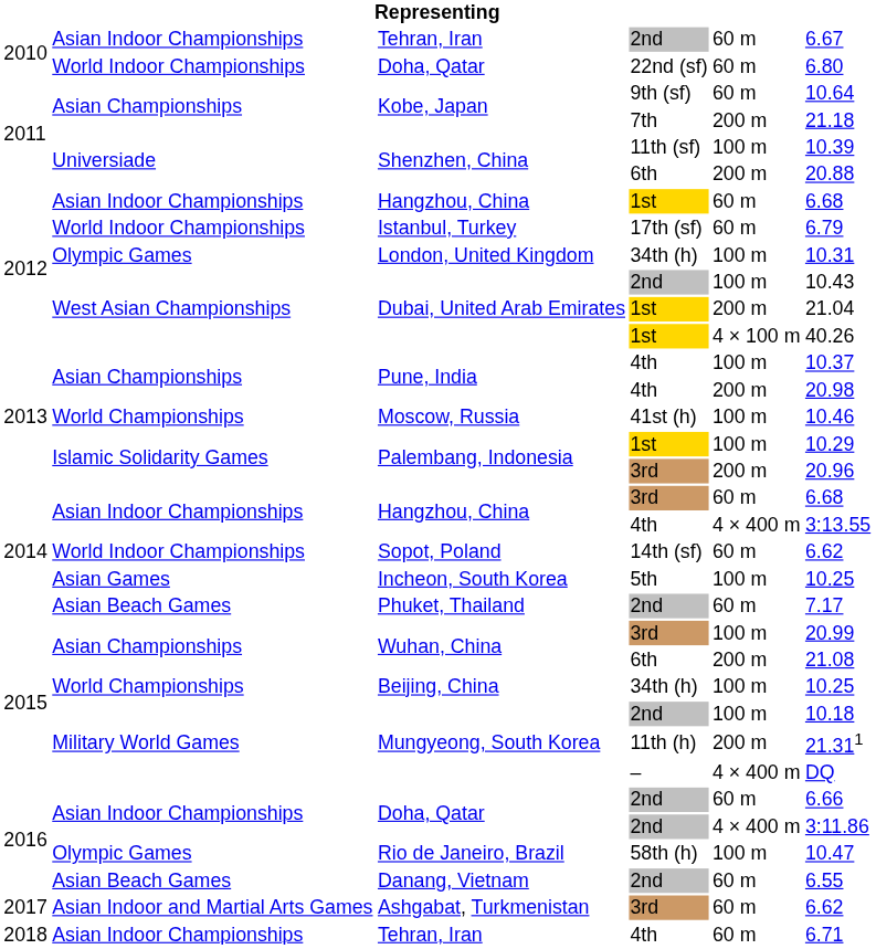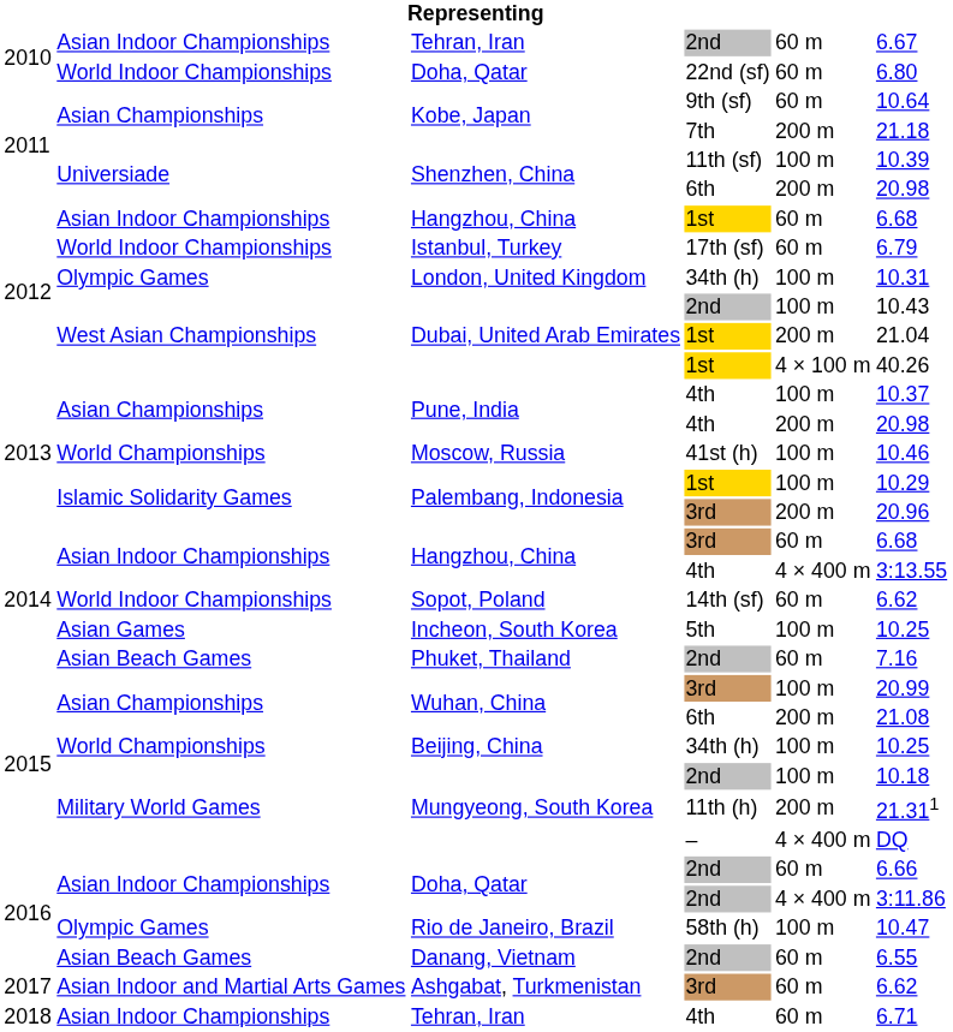Shenzhen, China / 6th | column 6: 20.88 -> 20.98
Phuket, Thailand | column 6: 7.17 -> 7.16
